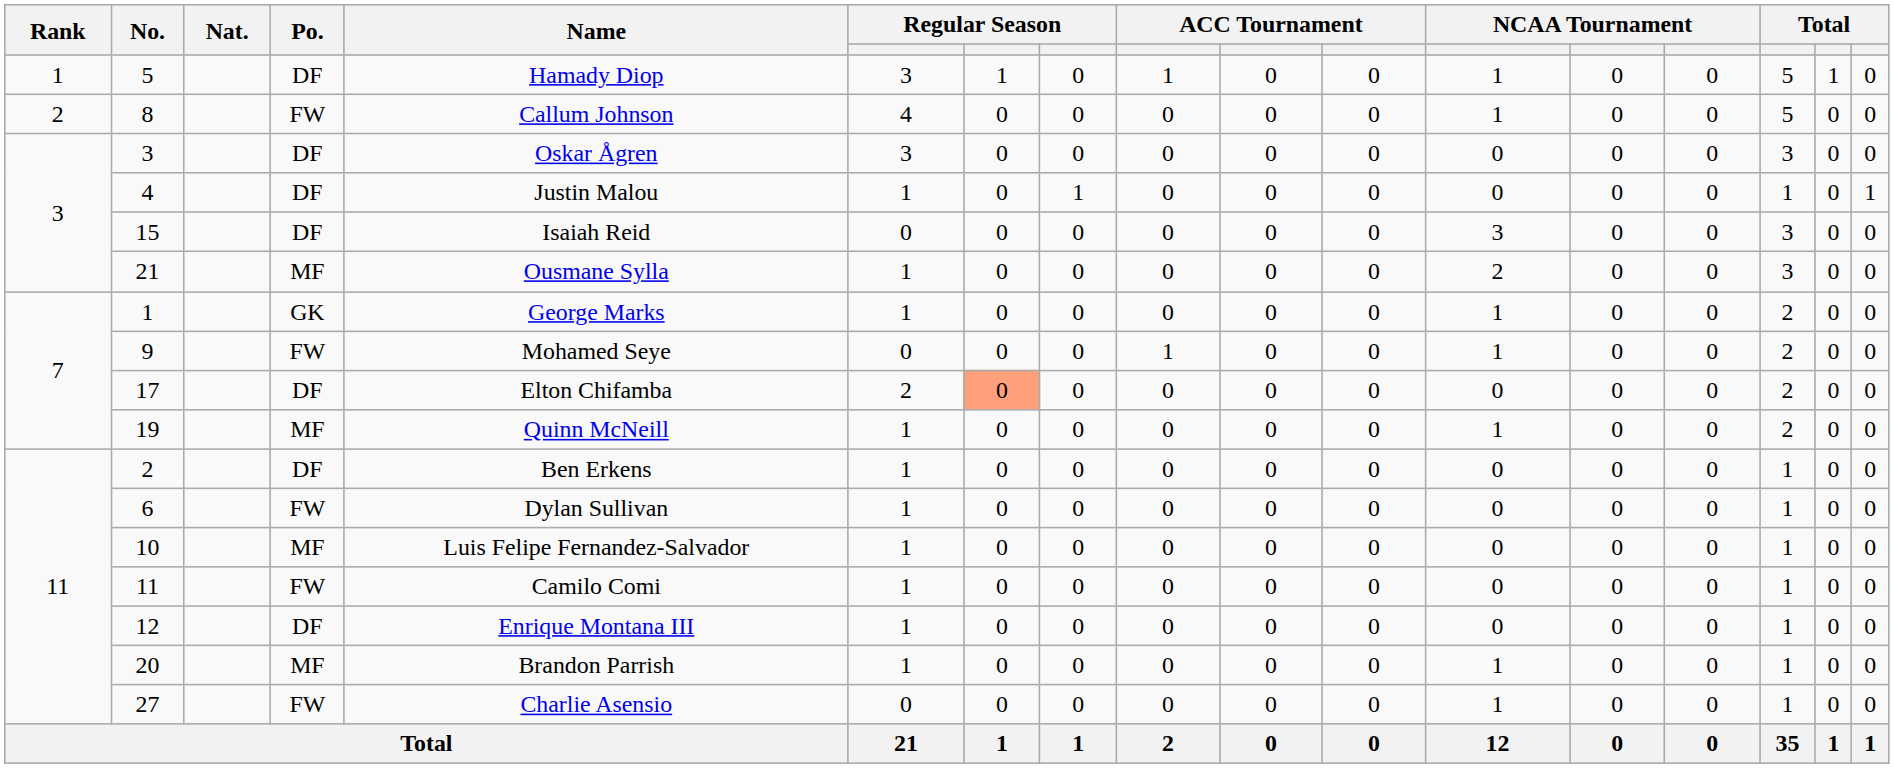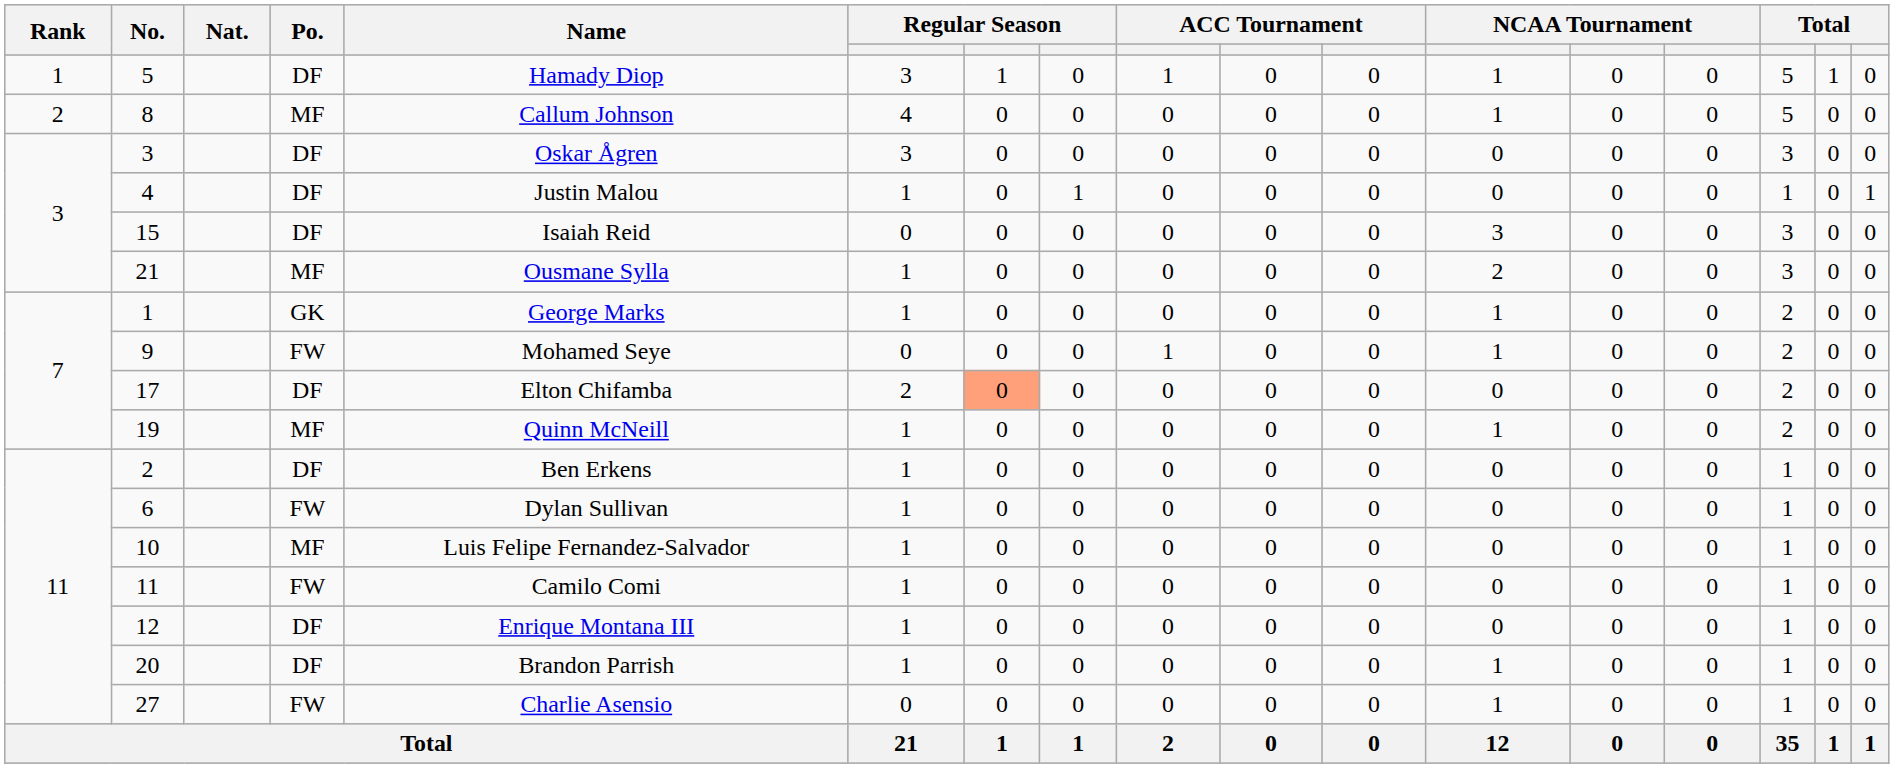8 | Po.: FW -> MF
20 | Po.: MF -> DF
